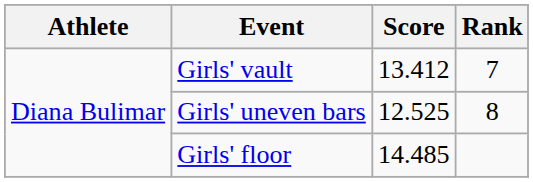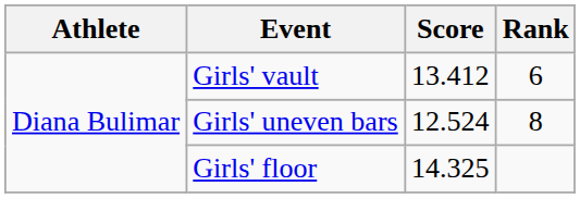Girls' vault | Rank: 7 -> 6
Girls' uneven bars | Score: 12.525 -> 12.524
Girls' floor | Score: 14.485 -> 14.325
